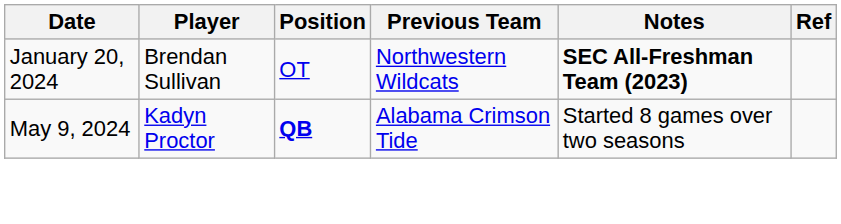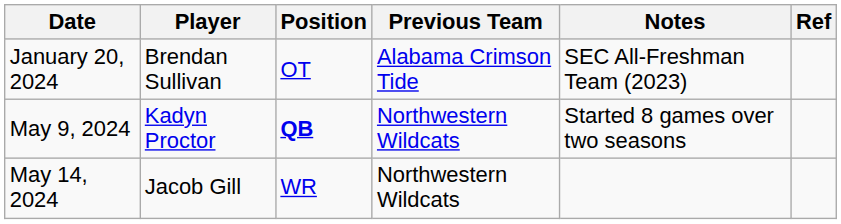January 20, 2024 | Previous Team: Northwestern Wildcats -> Alabama Crimson Tide
January 20, 2024 | Notes: bold -> normal
May 9, 2024 | Previous Team: Alabama Crimson Tide -> Northwestern Wildcats
+ row: May 14, 2024 | Jacob Gill | WR | Northwestern Wildcats
